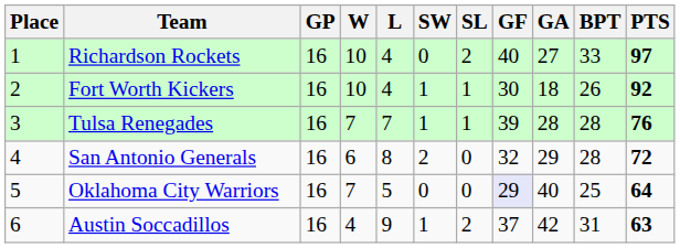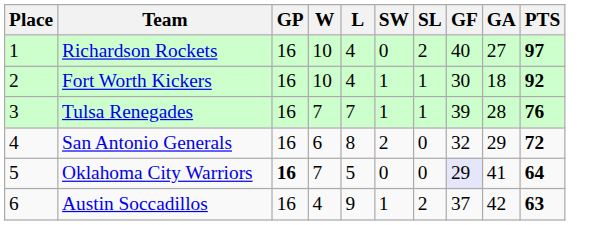- column: BPT | 33 | 26 | 28 | 28 | 25 | 31
Oklahoma City Warriors | GP: normal -> bold
Oklahoma City Warriors | GA: 40 -> 41
